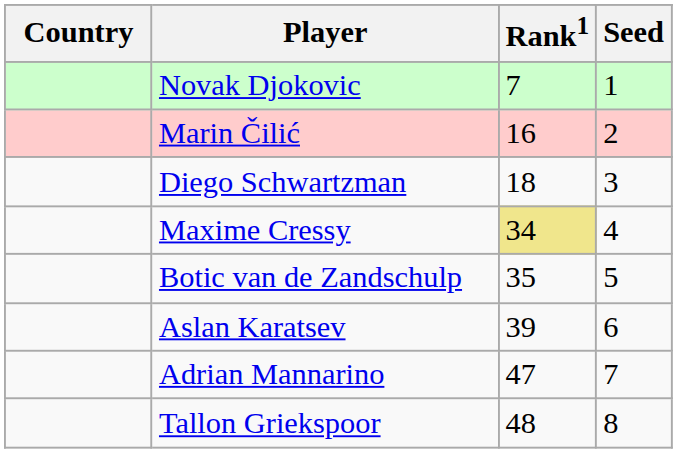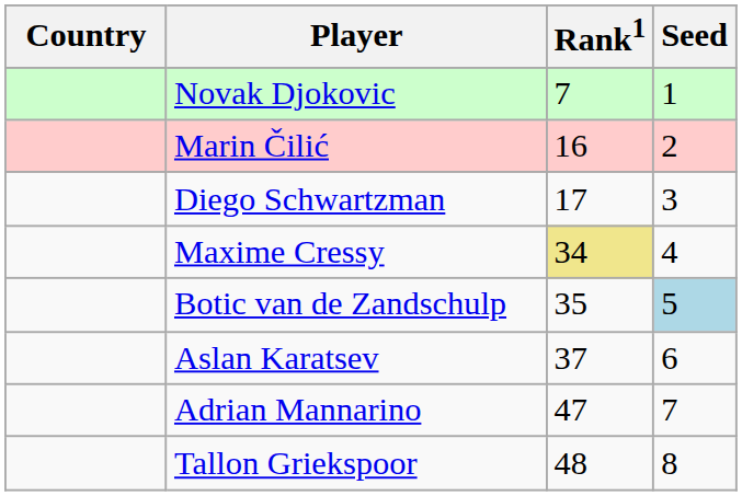Diego Schwartzman | Rank1: 18 -> 17
Botic van de Zandschulp | Seed: no background -> lightblue background
Aslan Karatsev | Rank1: 39 -> 37
